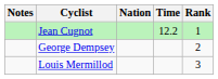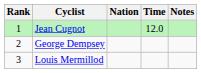columns swapped: Rank <-> Notes
Jean Cugnot | Time: 12.2 -> 12.0
